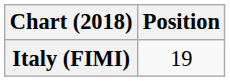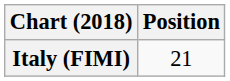Italy (FIMI) | Position: 19 -> 21
